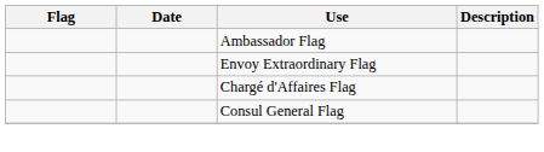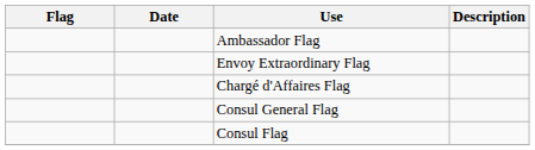+ row: Consul Flag
